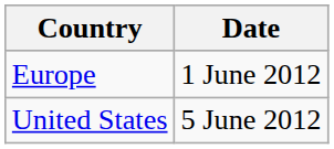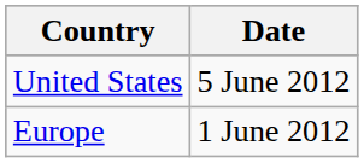rows swapped: Europe <-> United States
